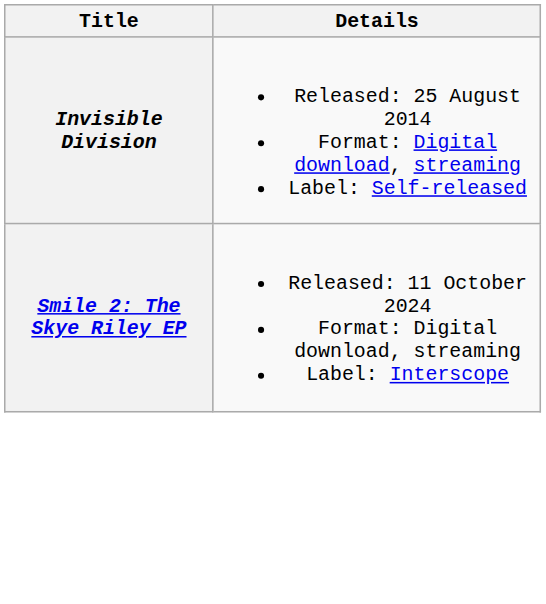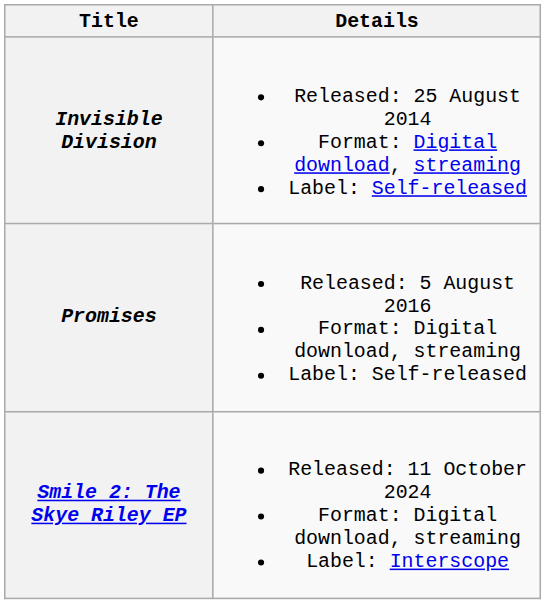+ row: Promises | Released: 5 August 2016 Format: Digital download, streaming Label: Self-released
